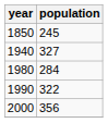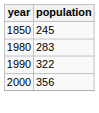- row: 1940 | 327
1980 | population: 284 -> 283
